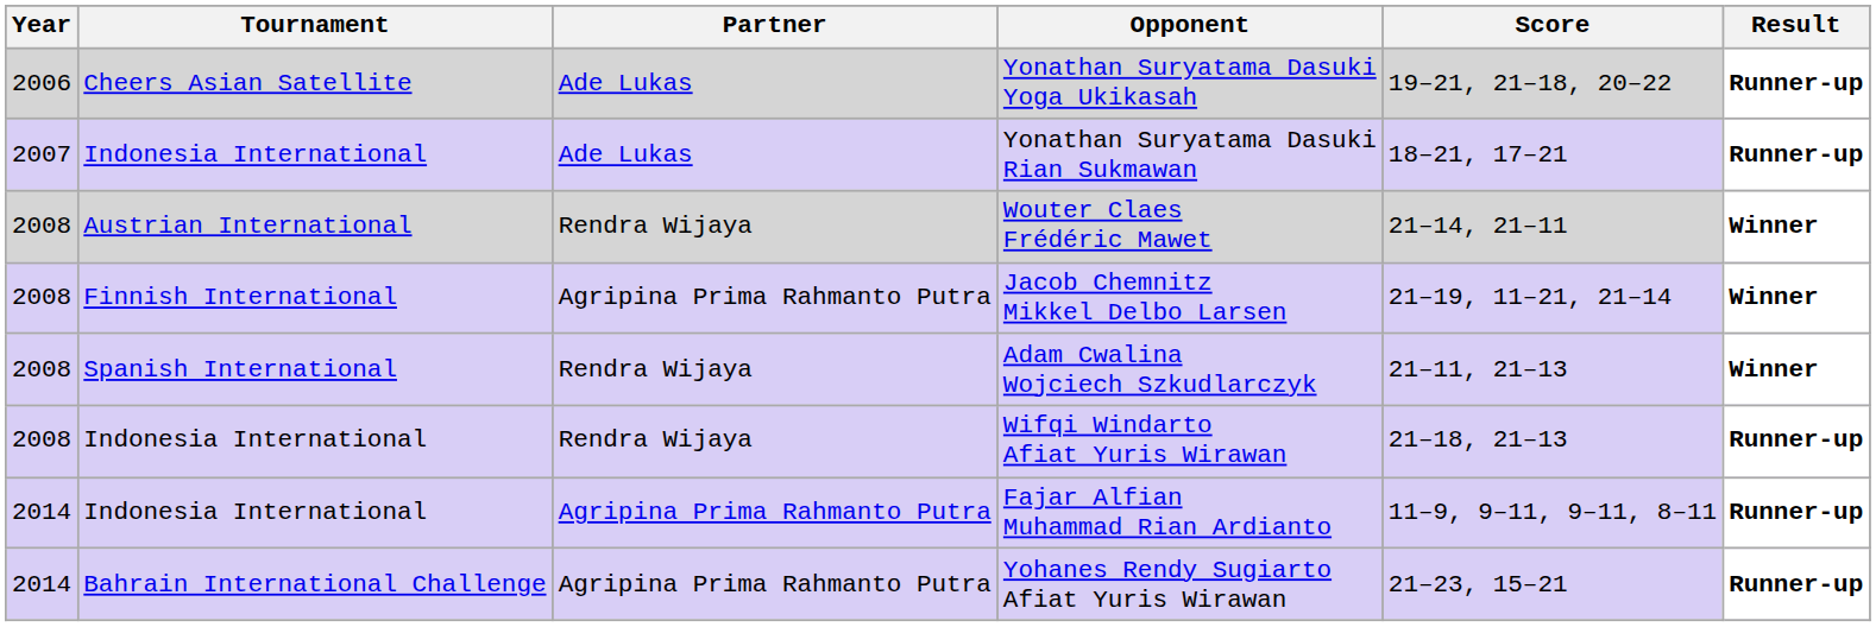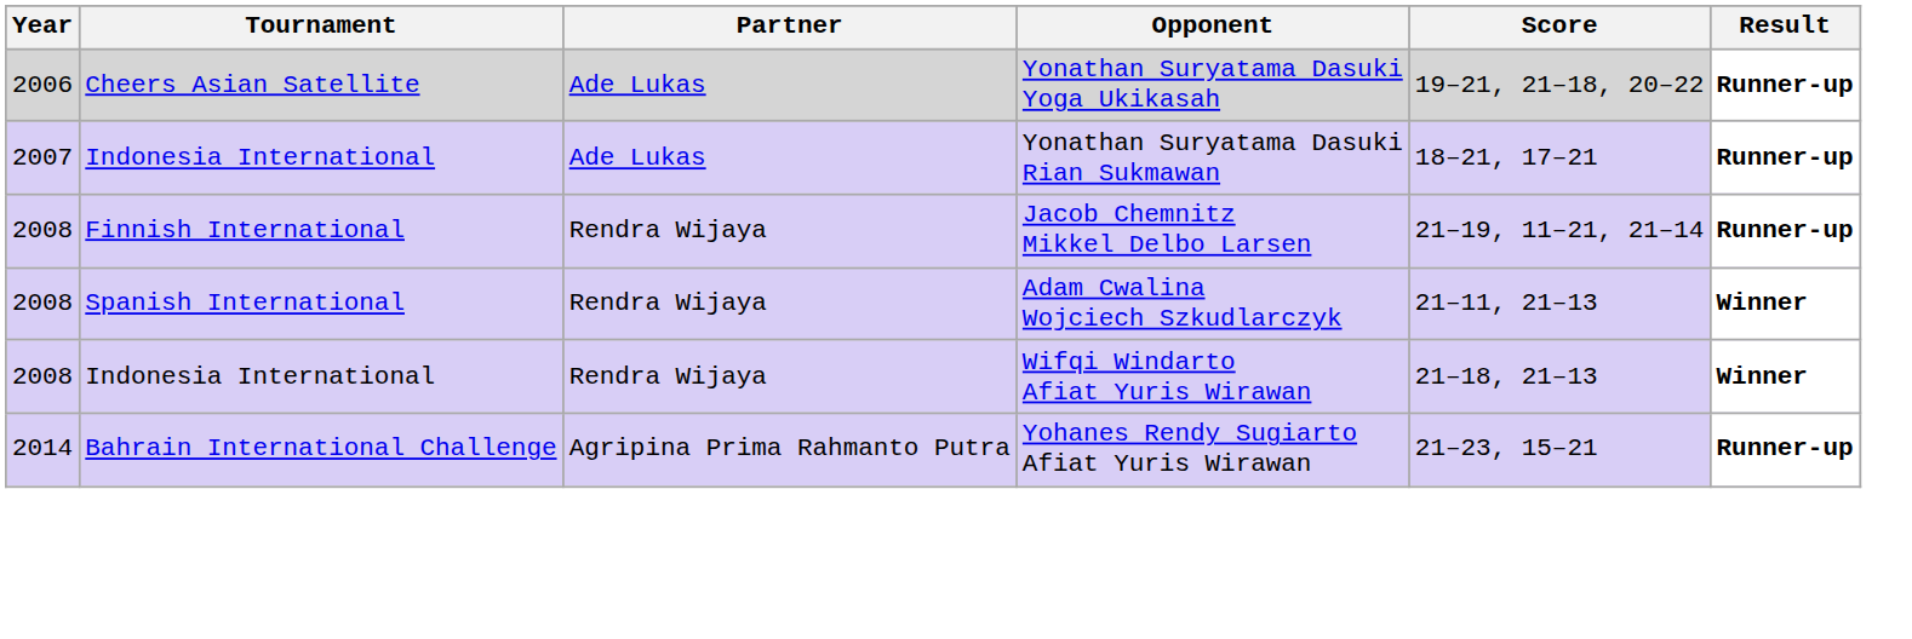- row: 2008 | Austrian International | Rendra Wijaya | Wouter Claes Frédéric Mawet | 21–14, 21–11 | Winner
Jacob Chemnitz Mikkel Delbo Larsen | Partner: Agripina Prima Rahmanto Putra -> Rendra Wijaya
Jacob Chemnitz Mikkel Delbo Larsen | Result: Winner -> Runner-up
Wifqi Windarto Afiat Yuris Wirawan | Result: Runner-up -> Winner
- row: 2014 | Indonesia International | Agripina Prima Rahmanto Putra | Fajar Alfian Muhammad Rian Ardianto | 11–9, 9–11, 9–11, 8–11 | Runner-up
